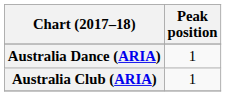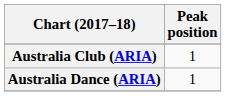rows swapped: Australia Club (ARIA) <-> Australia Dance (ARIA)
